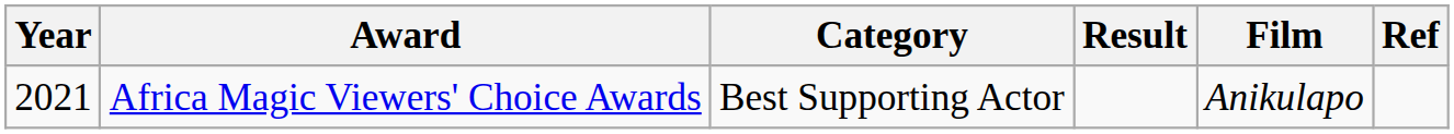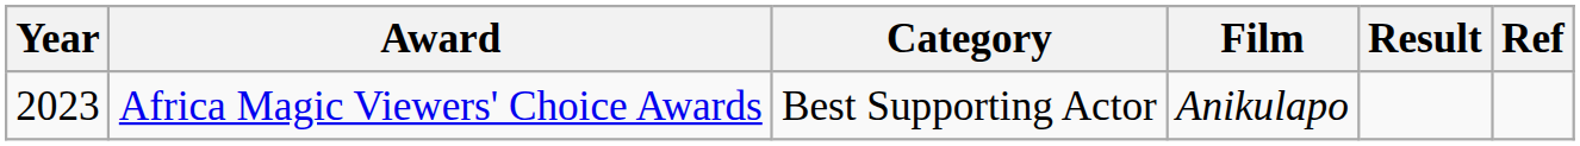columns swapped: Film <-> Result
Africa Magic Viewers' Choice Awards | Year: 2021 -> 2023
